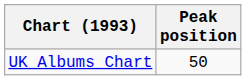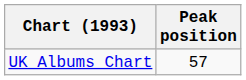UK Albums Chart | Peak position: 50 -> 57
